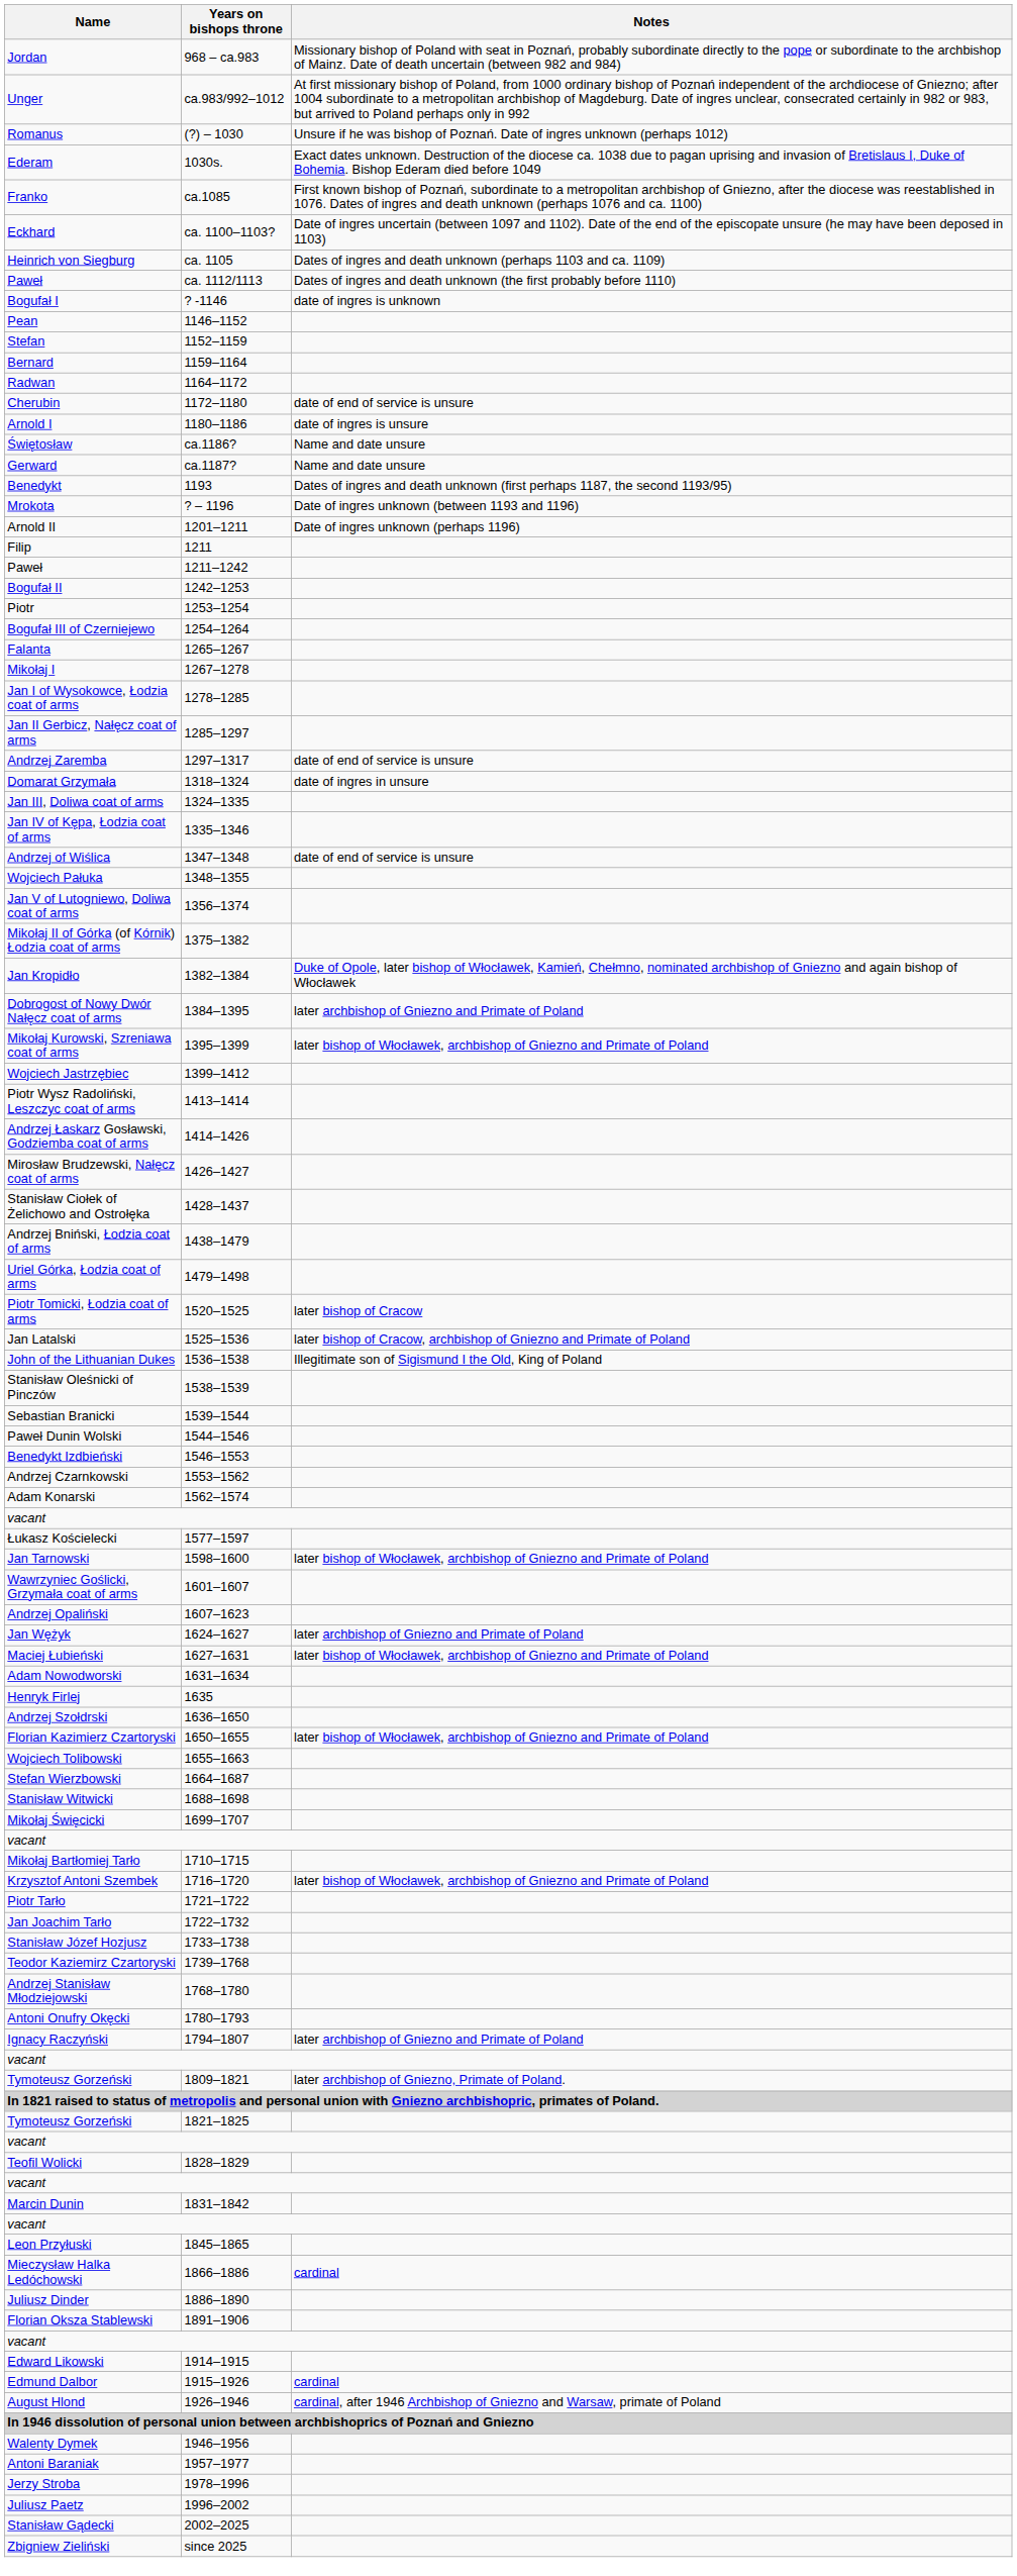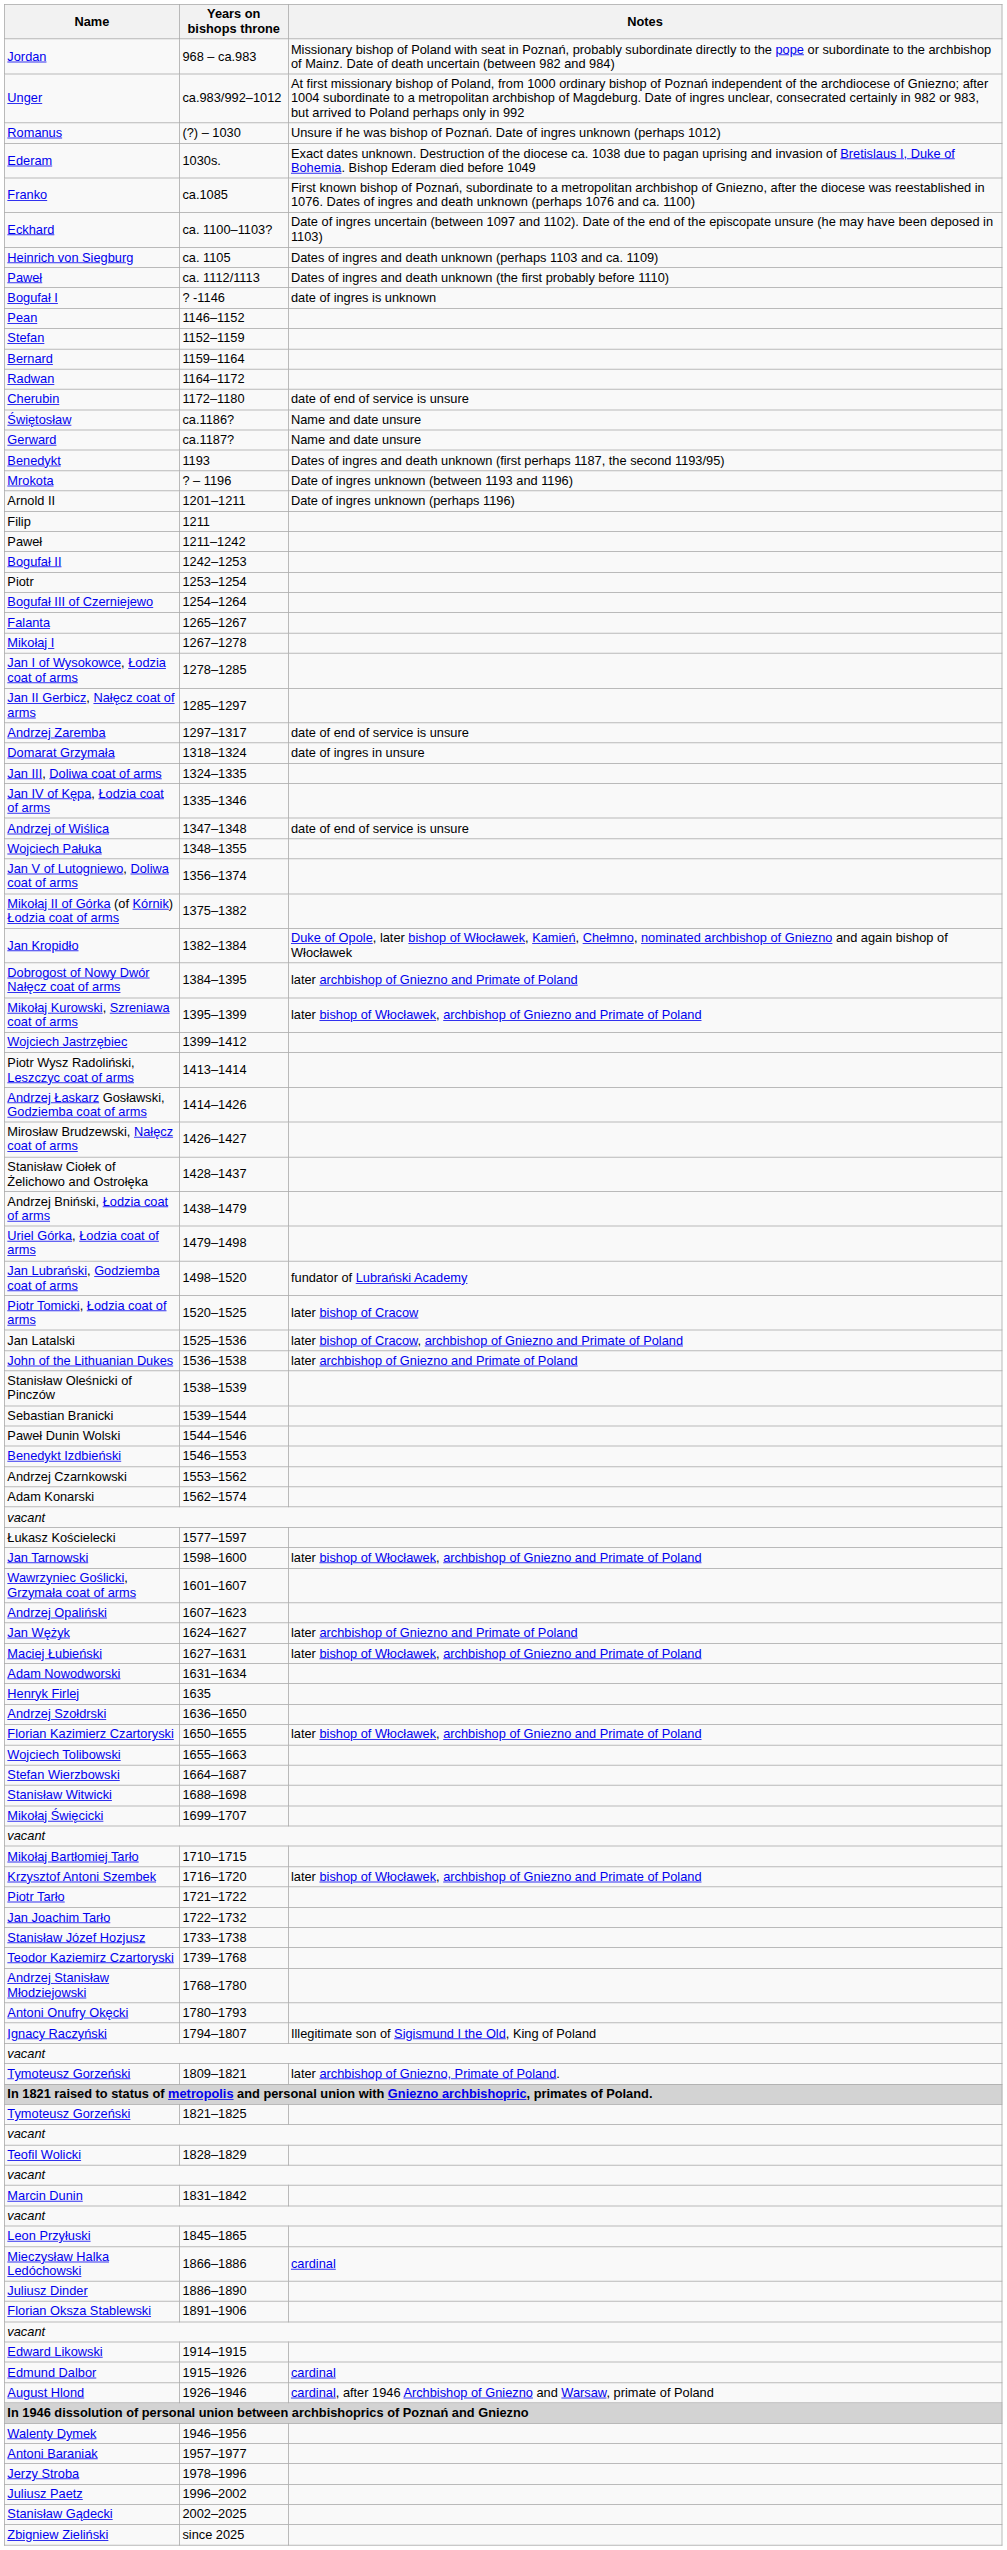- row: Arnold I | 1180–1186 | date of ingres is unsure
+ row: Jan Lubrański, Godziemba coat of arms | 1498–1520 | fundator of Lubrański Academy
John of the Lithuanian Dukes | Notes: Illegitimate son of Sigismund I the Old, King of Poland -> later archbishop of Gniezno and Primate of Poland
Ignacy Raczyński | Notes: later archbishop of Gniezno and Primate of Poland -> Illegitimate son of Sigismund I the Old, King of Poland
